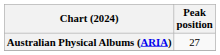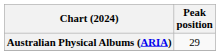Australian Physical Albums (ARIA) | Peak position: 27 -> 29
